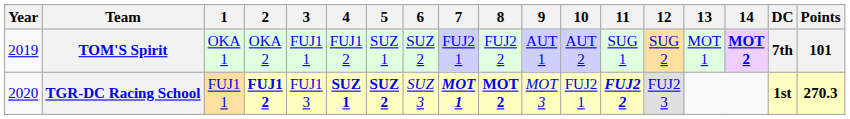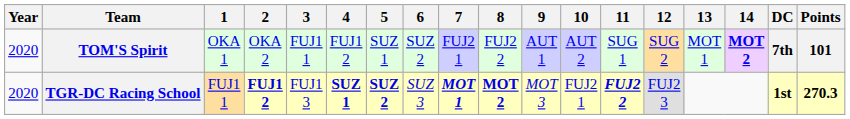TOM'S Spirit | Year: 2019 -> 2020
